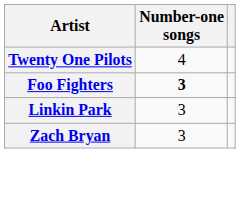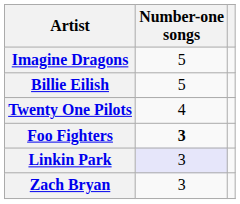+ row: Imagine Dragons | 5
+ row: Billie Eilish | 5
Linkin Park | Number-one songs: no background -> lavender background
